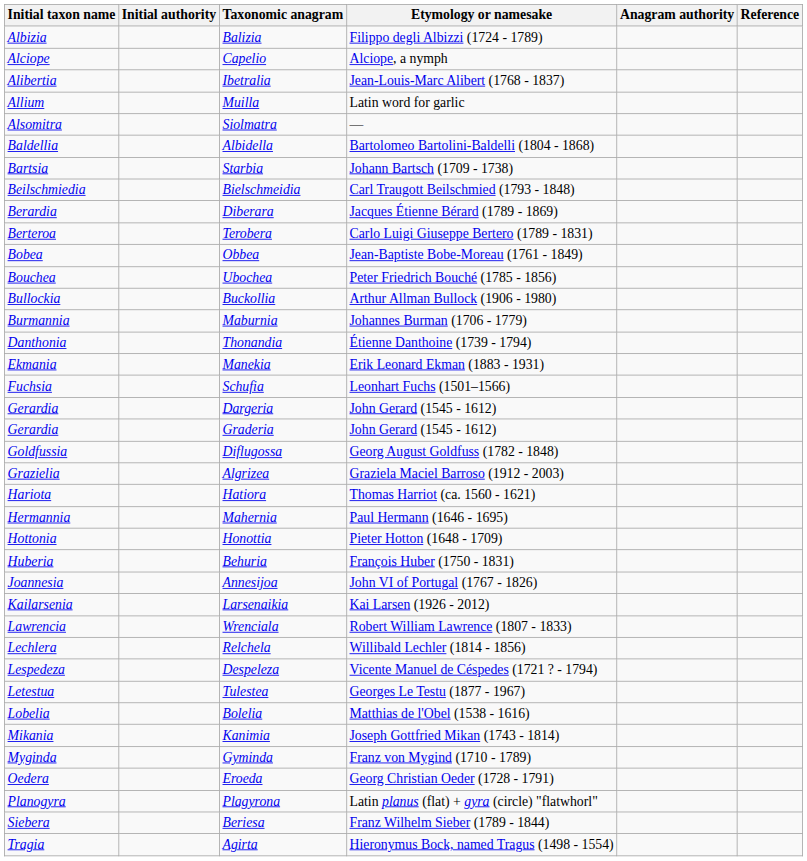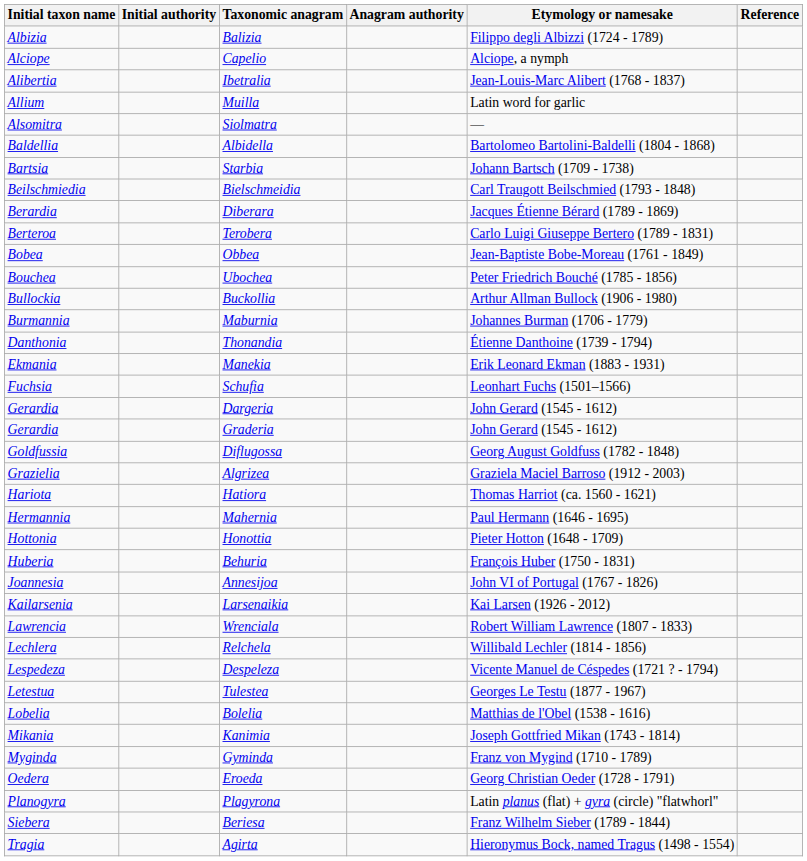columns swapped: Anagram authority <-> Etymology or namesake
